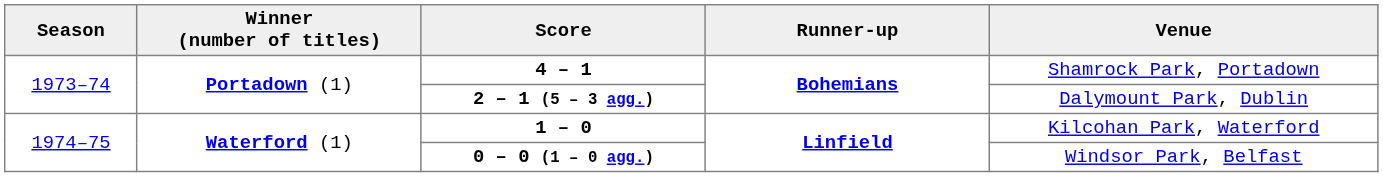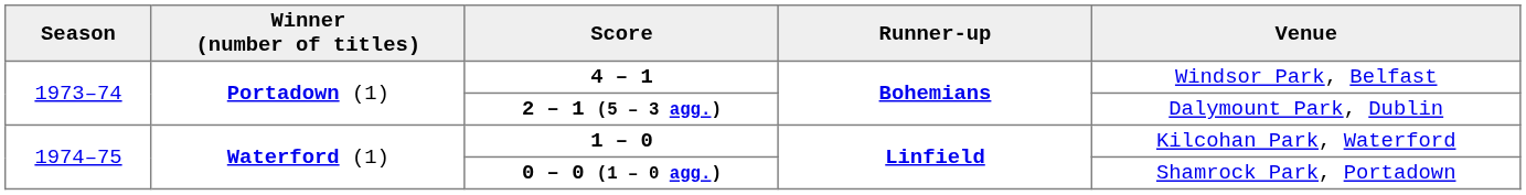4 – 1 | Venue: Shamrock Park, Portadown -> Windsor Park, Belfast
0 – 0 (1 – 0 agg.) | Venue: Windsor Park, Belfast -> Shamrock Park, Portadown
